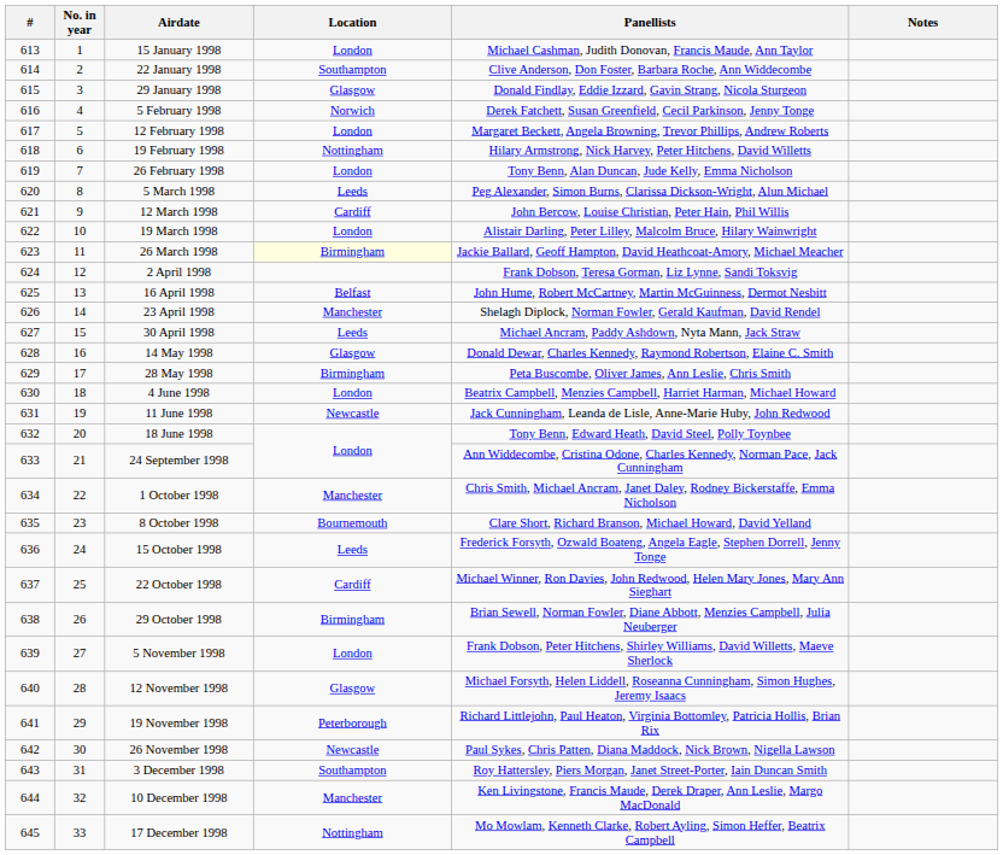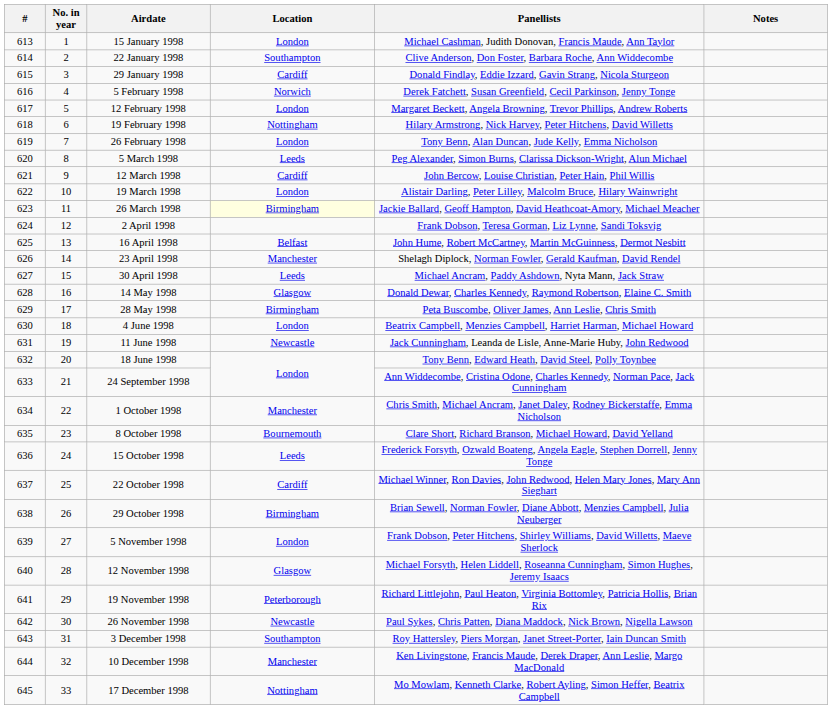29 January 1998 | Location: Glasgow -> Cardiff
